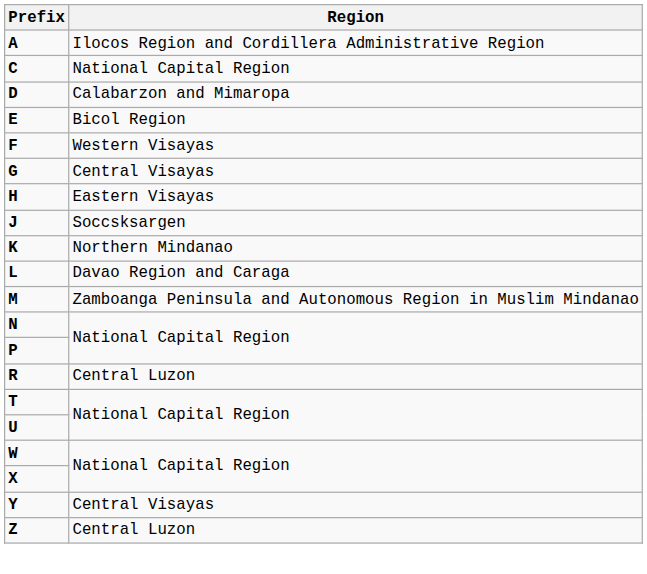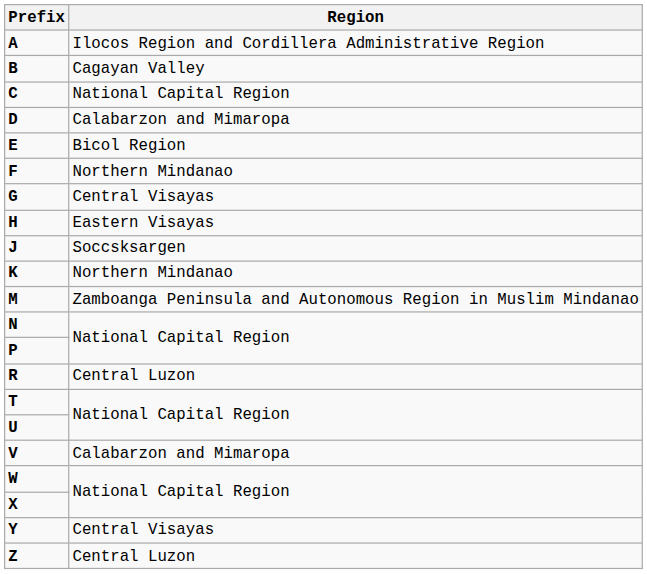+ row: B | Cagayan Valley
F | Region: Western Visayas -> Northern Mindanao
- row: L | Davao Region and Caraga
+ row: V | Calabarzon and Mimaropa
